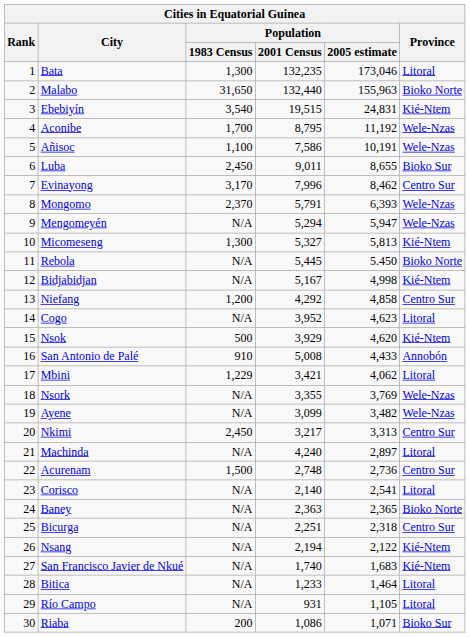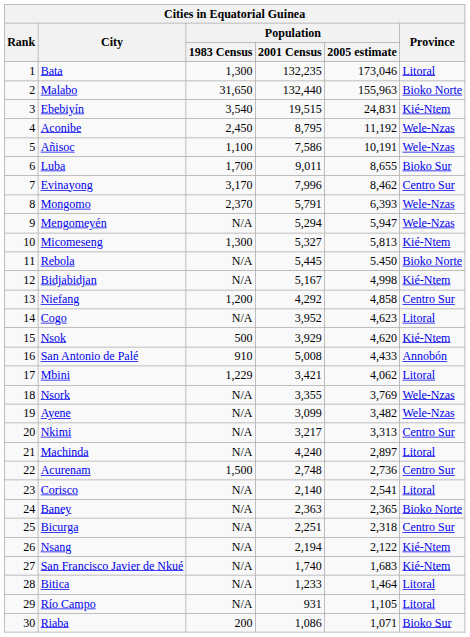Aconibe | Population / 1983 Census: 1,700 -> 2,450
Luba | Population / 1983 Census: 2,450 -> 1,700
Nkimi | Population / 1983 Census: 2,450 -> N/A
